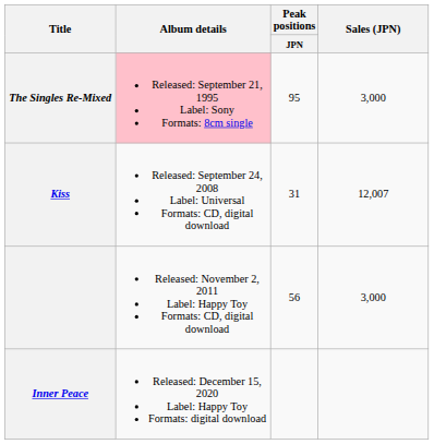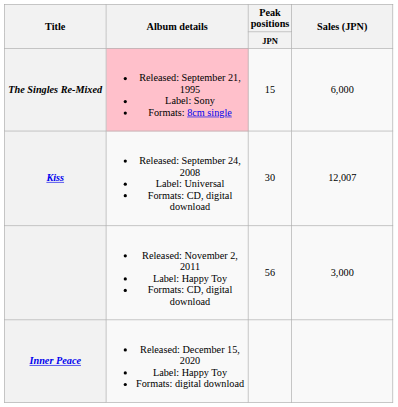The Singles Re-Mixed | Peak positions / JPN: 95 -> 15
The Singles Re-Mixed | Sales (JPN): 3,000 -> 6,000
Kiss | Peak positions / JPN: 31 -> 30
